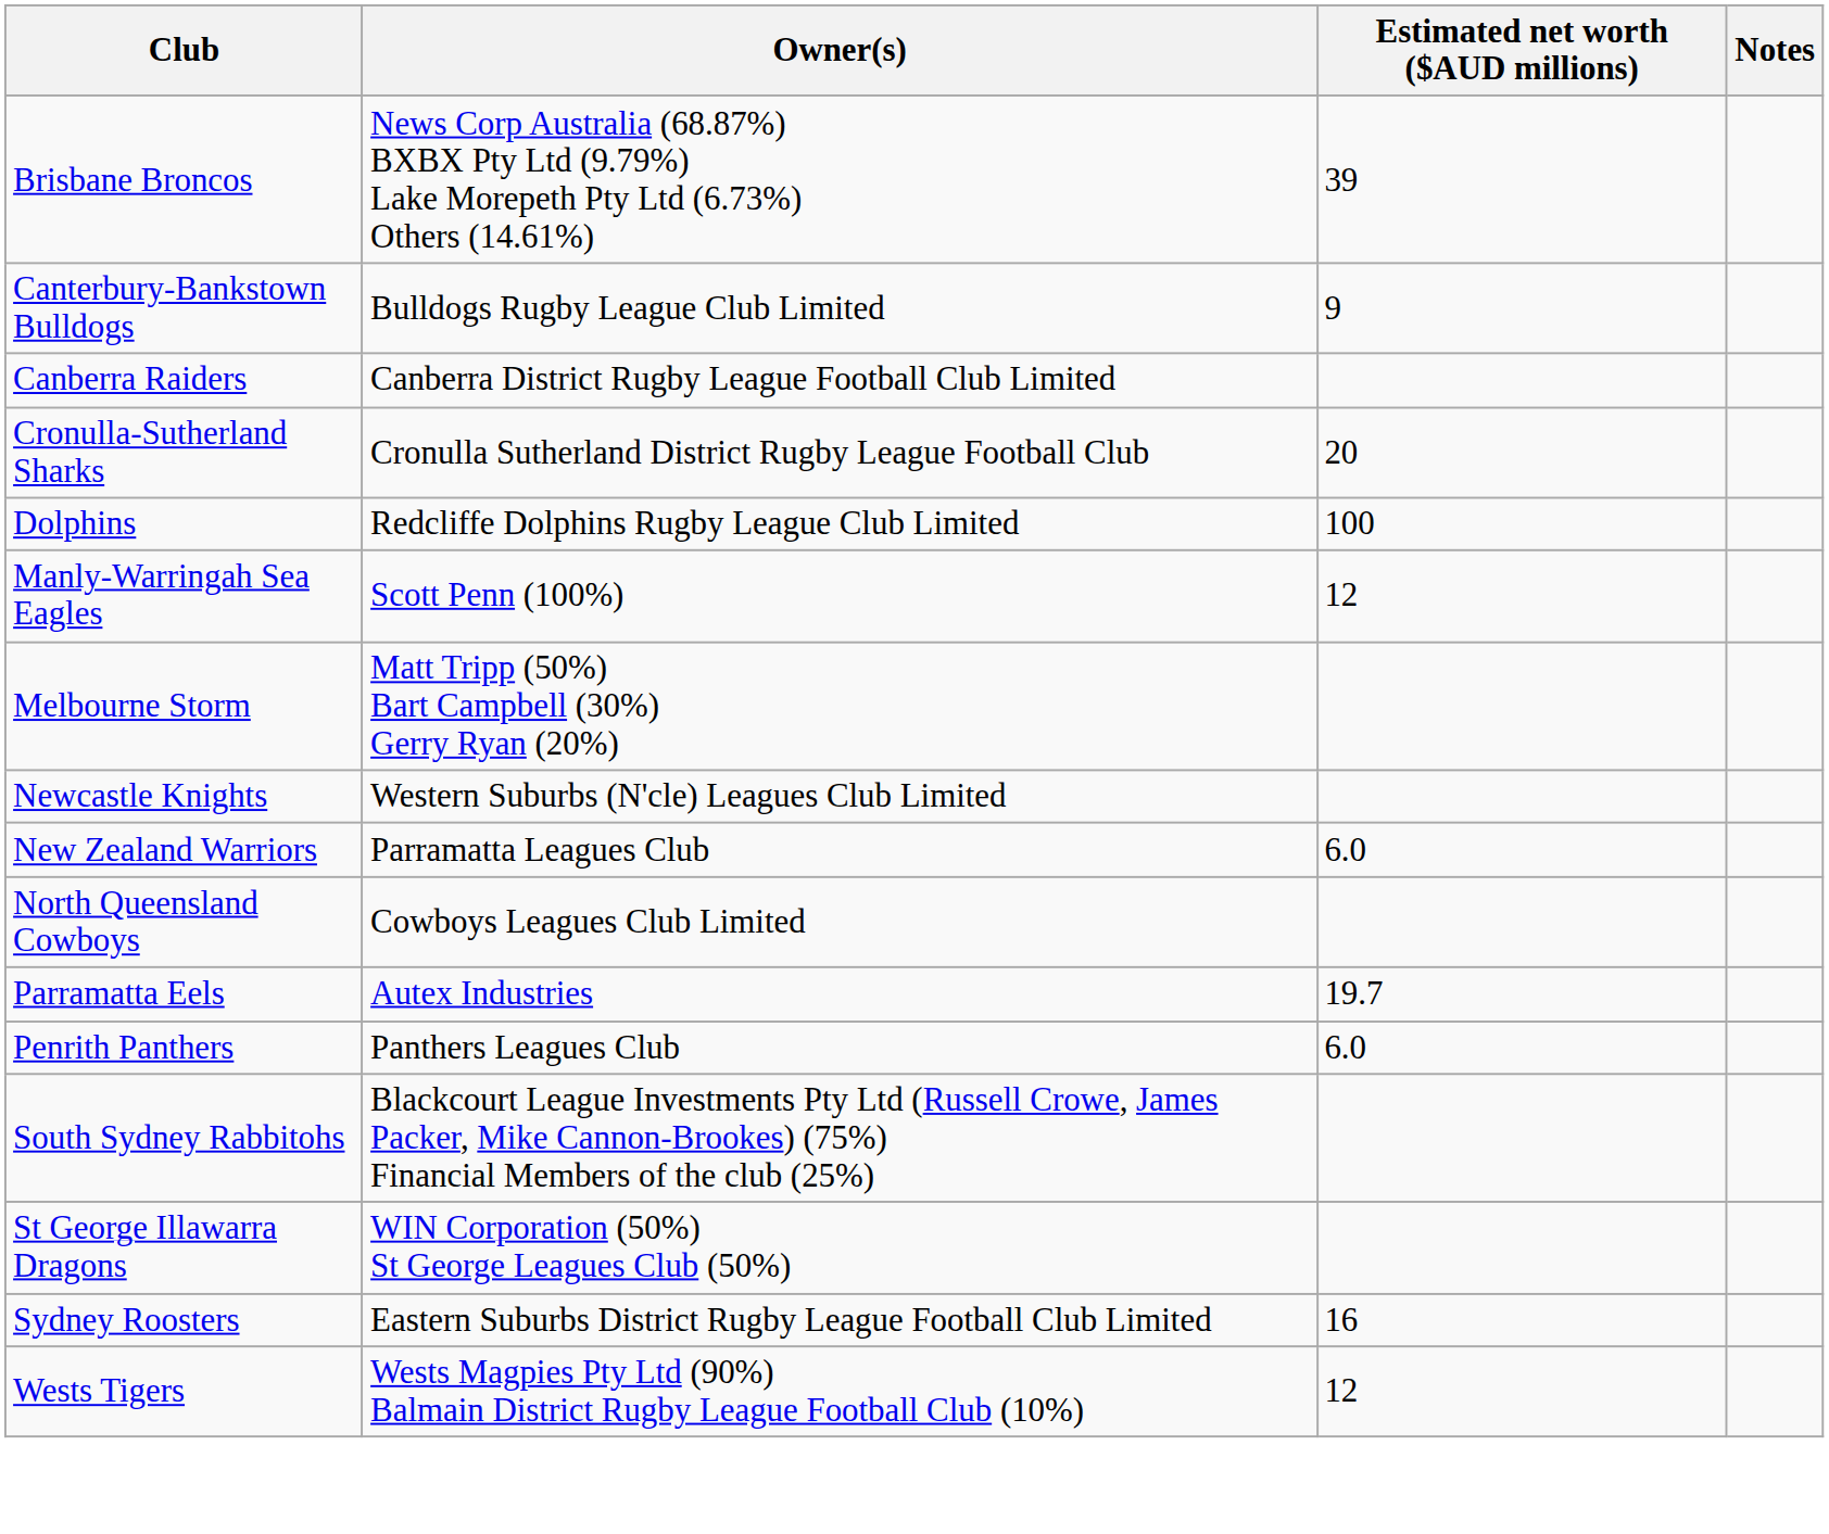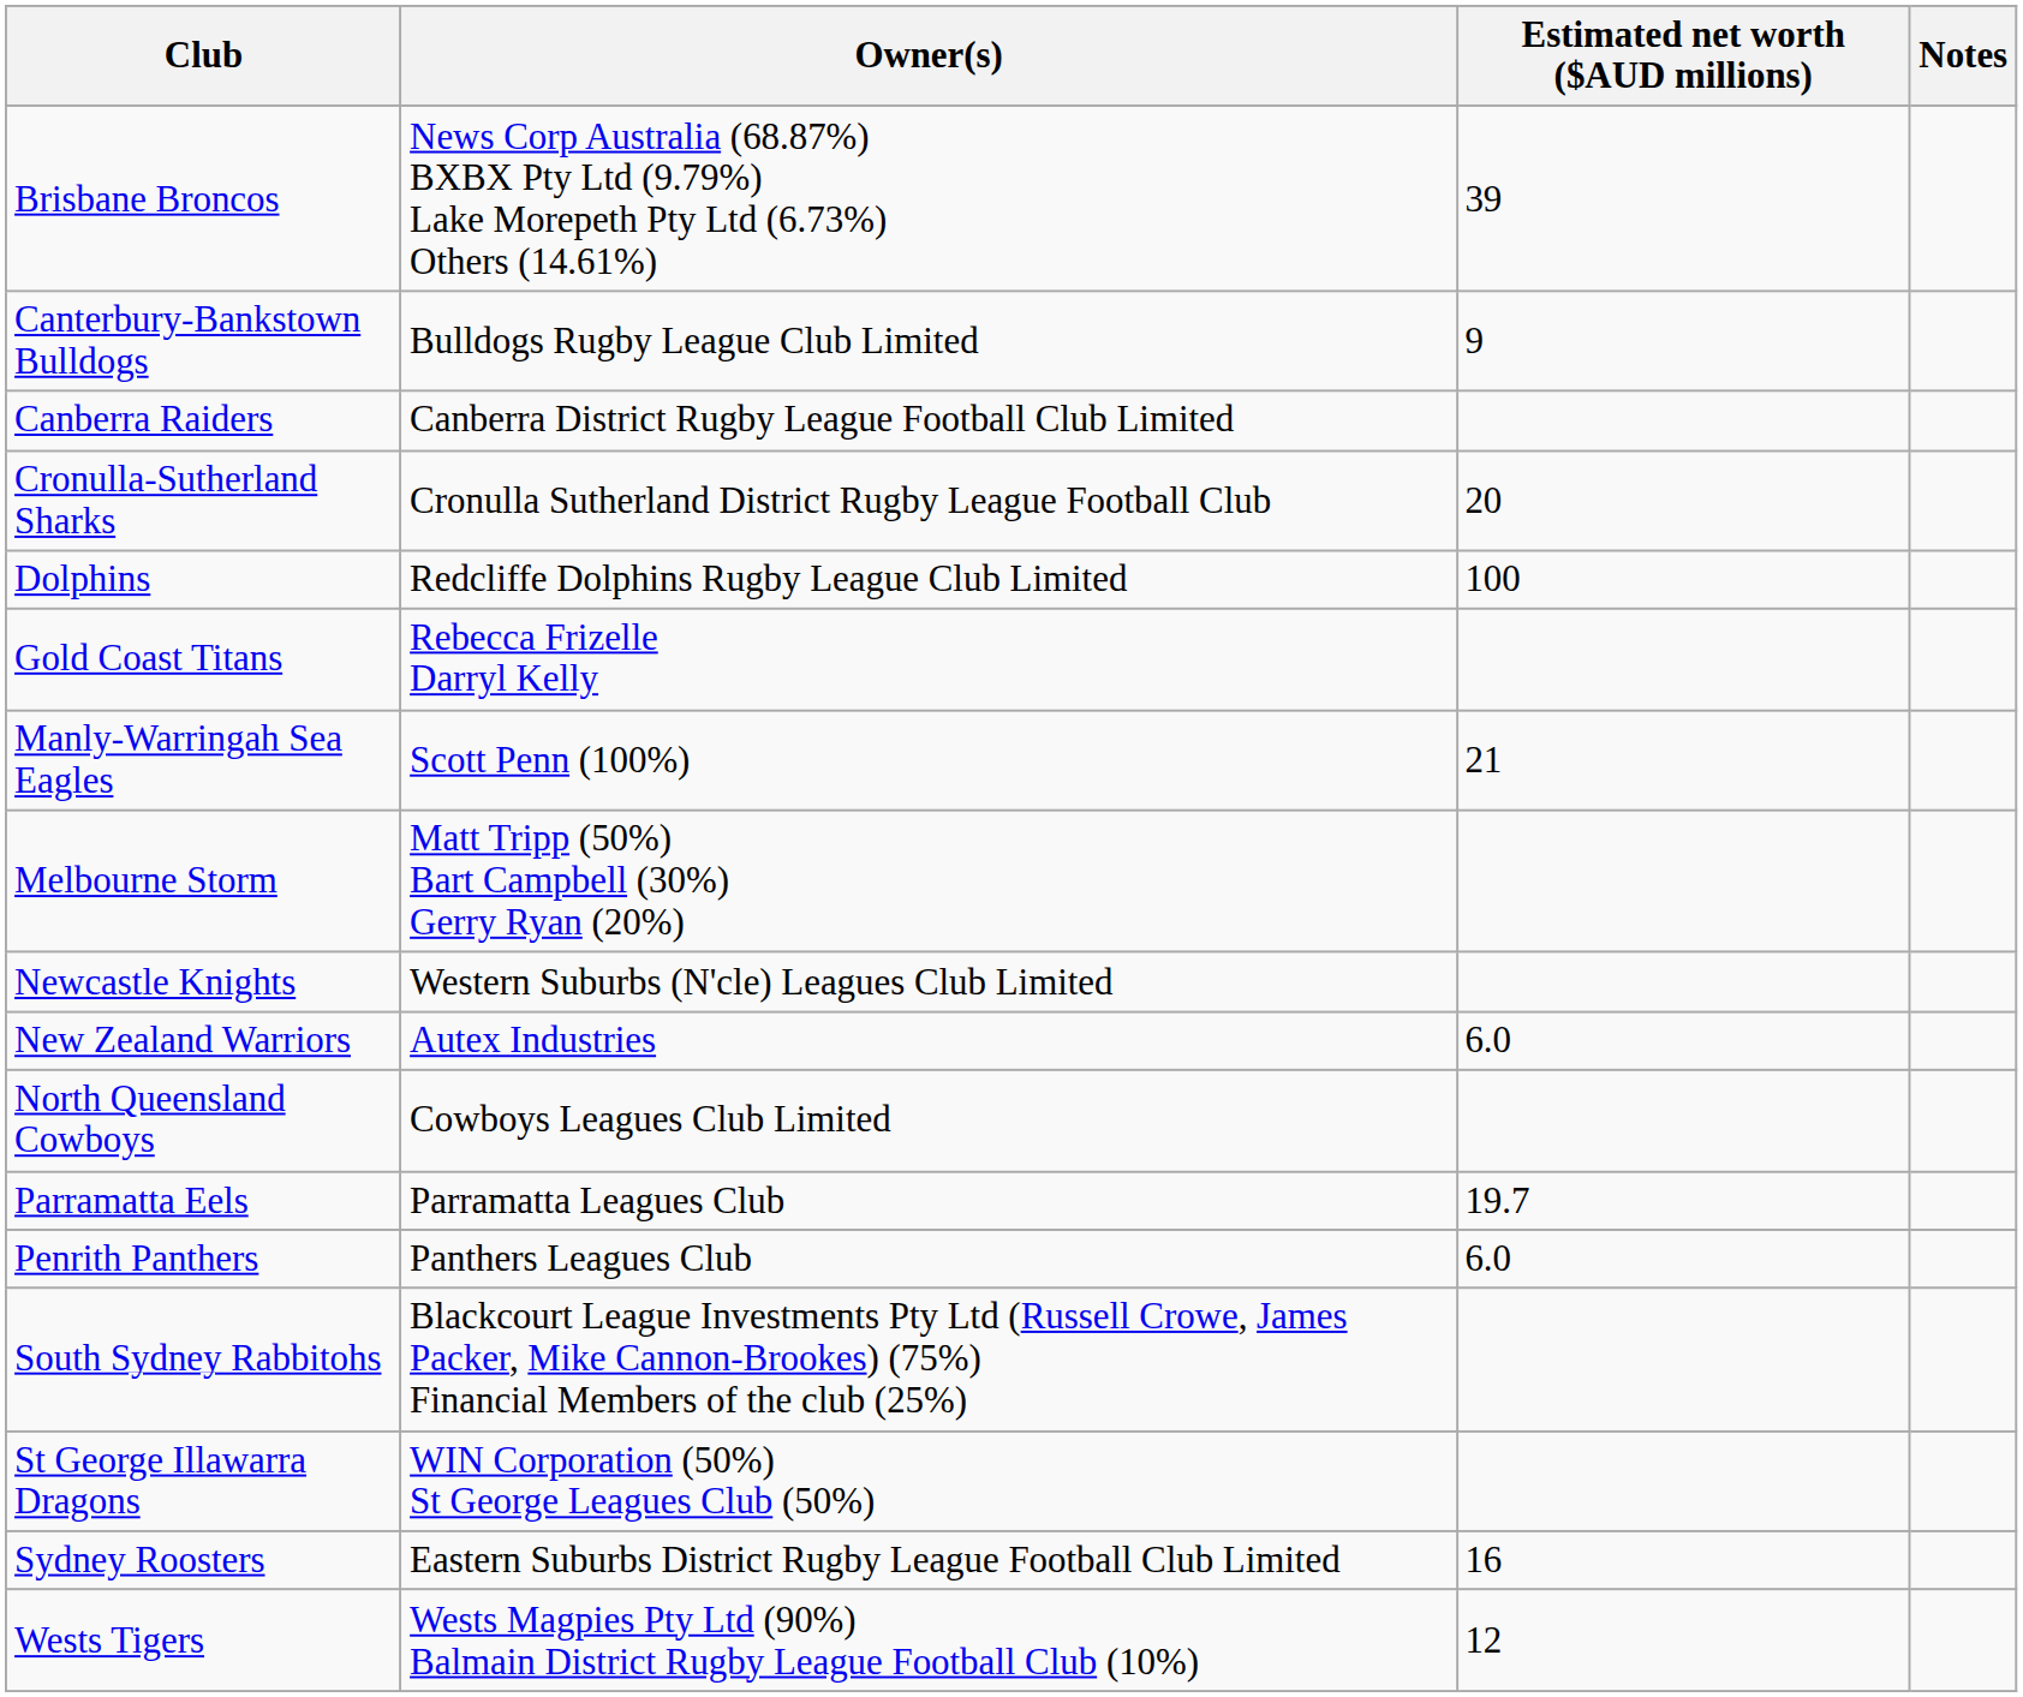+ row: Gold Coast Titans | Rebecca Frizelle Darryl Kelly
Manly-Warringah Sea Eagles | Estimated net worth ($AUD millions): 12 -> 21
New Zealand Warriors | Owner(s): Parramatta Leagues Club -> Autex Industries
Parramatta Eels | Owner(s): Autex Industries -> Parramatta Leagues Club
